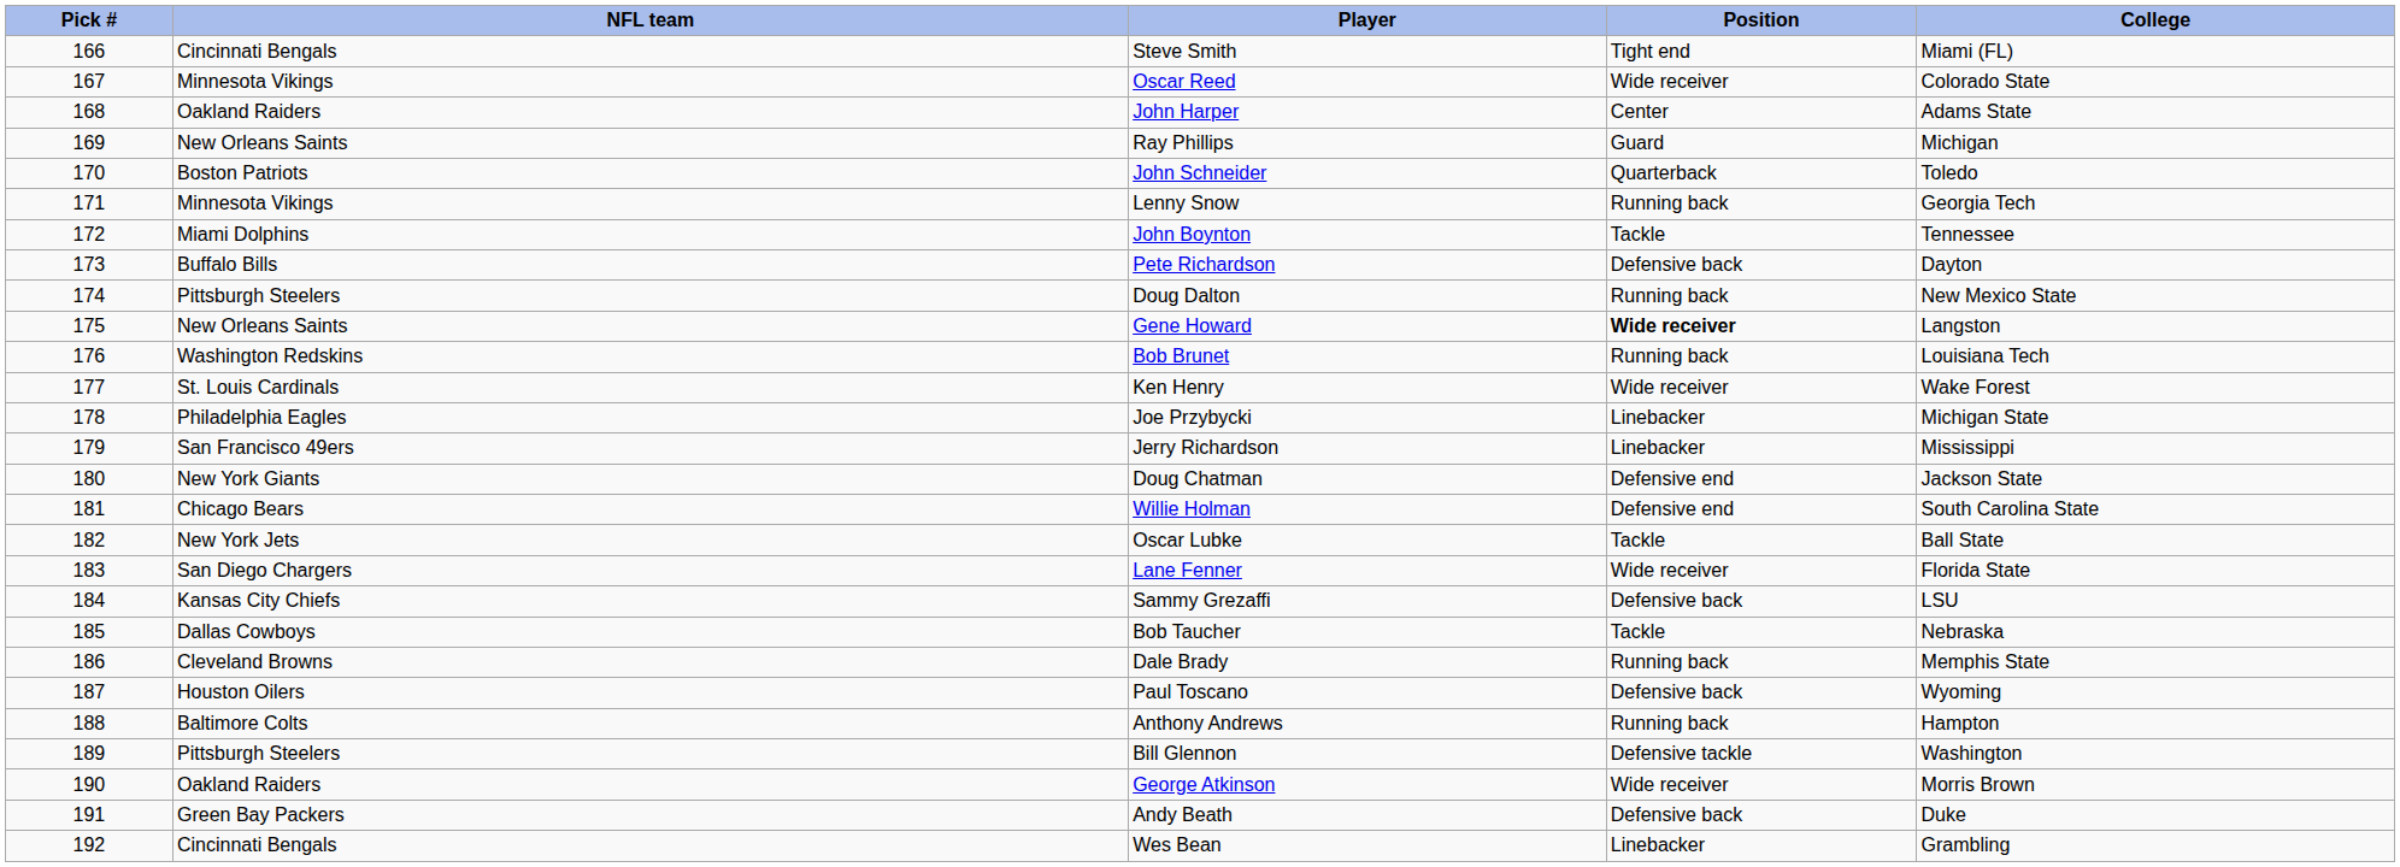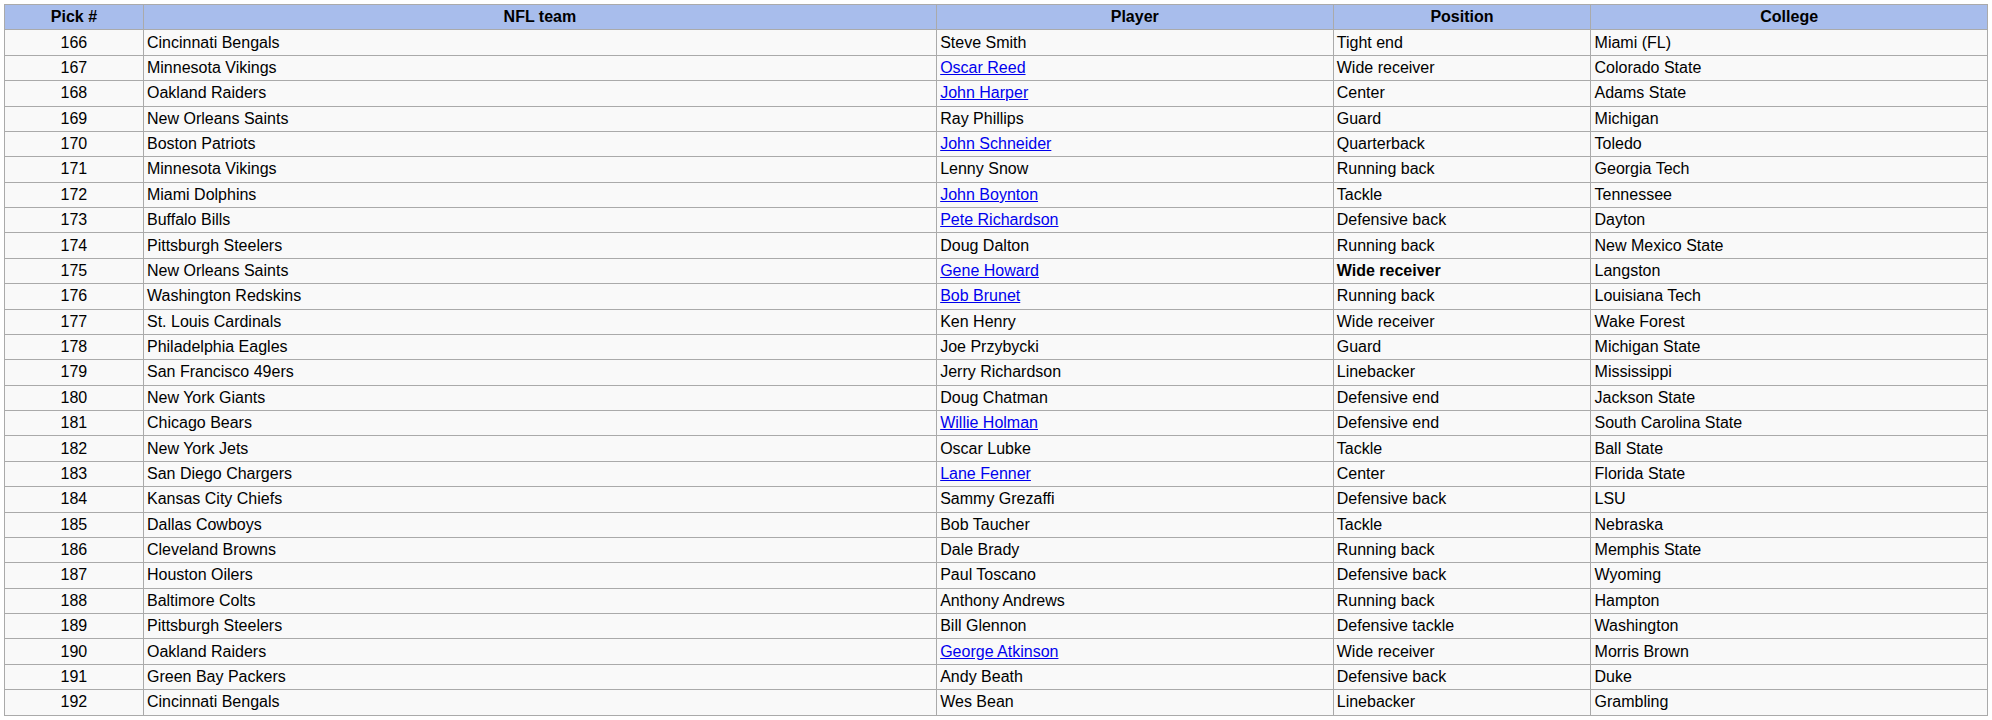Joe Przybycki | Position: Linebacker -> Guard
Lane Fenner | Position: Wide receiver -> Center
